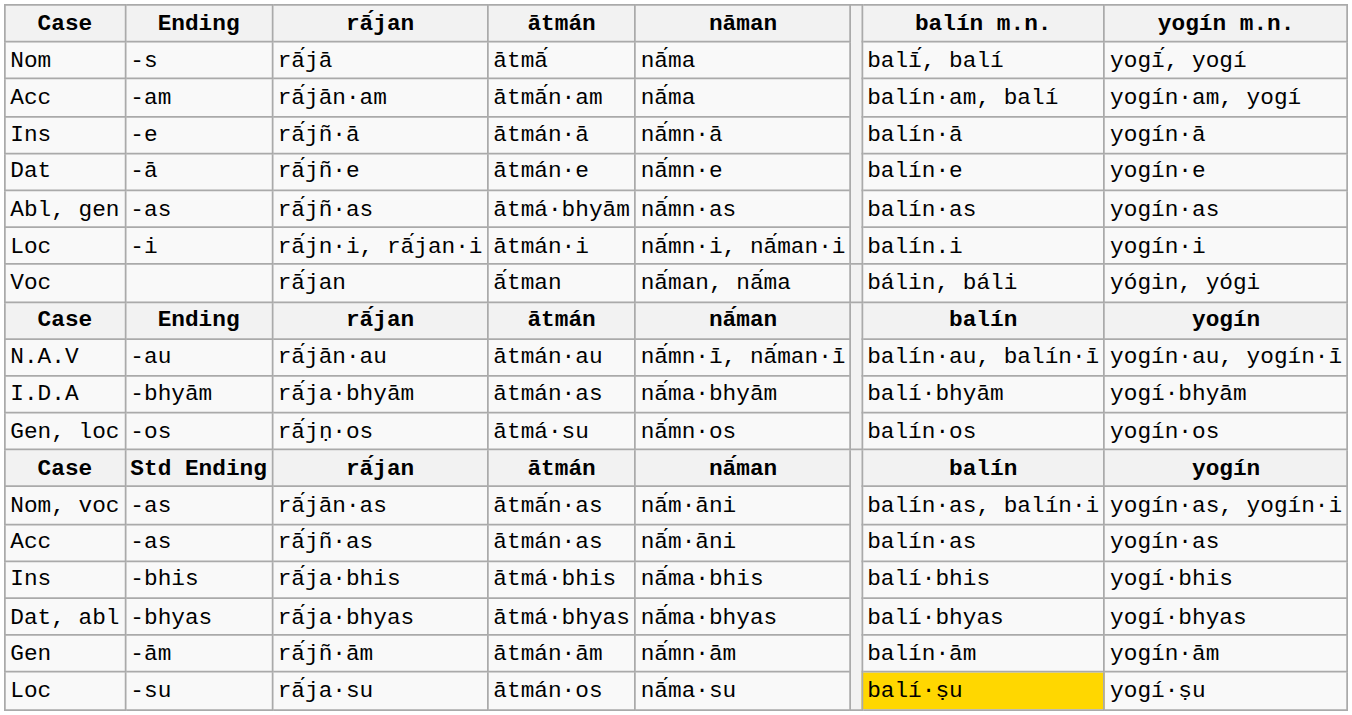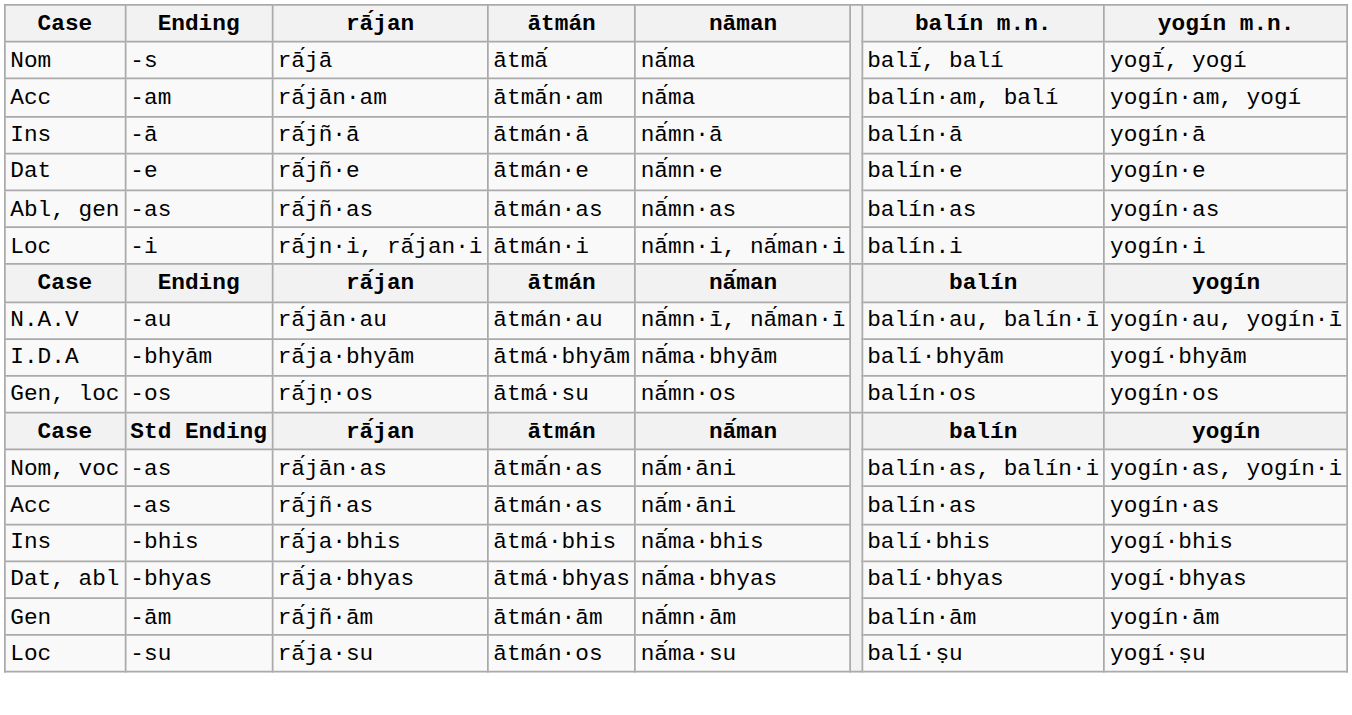rā́jñ·ā | Ending: -e -> -ā
rā́jñ·e | Ending: -ā -> -e
Abl, gen / rā́jñ·as | ātmán: ātmá·bhyām -> ātmán·as
- row: Voc | rā́jan | ā́tman | nā́man, nā́ma | bálin, báli | yógin, yógi
rā́ja·bhyām | ātmán: ātmán·as -> ātmá·bhyām
rā́ja·su | balín m.n.: gold background -> no background
